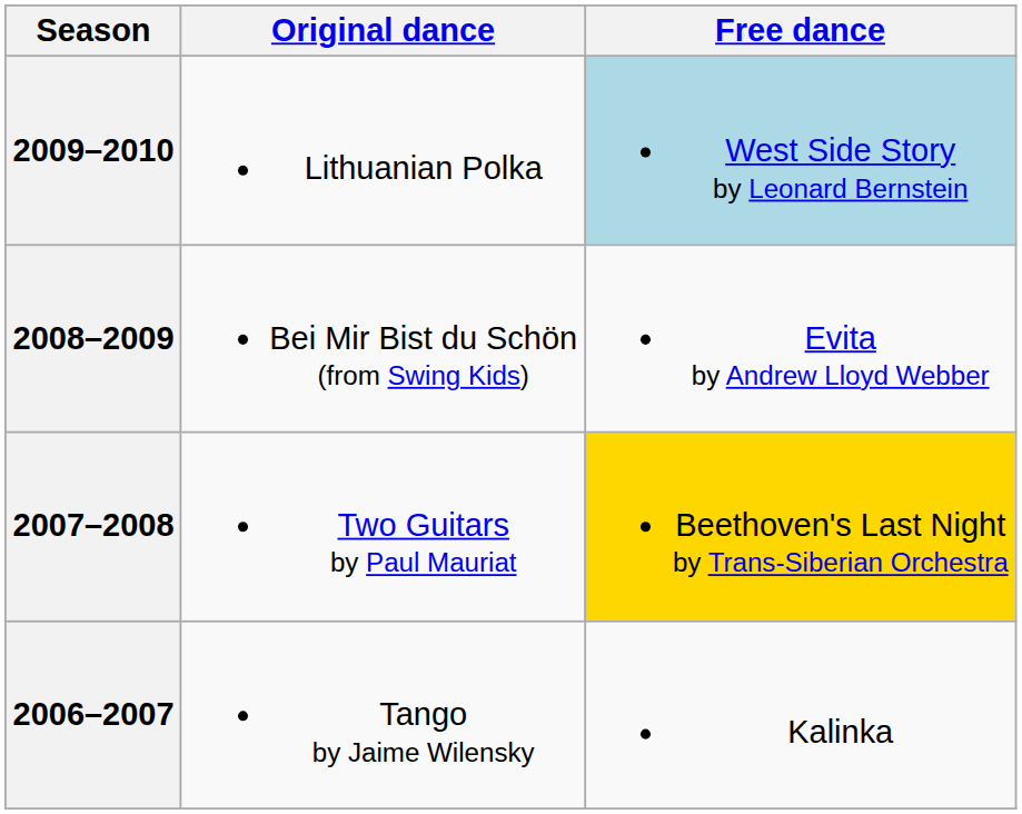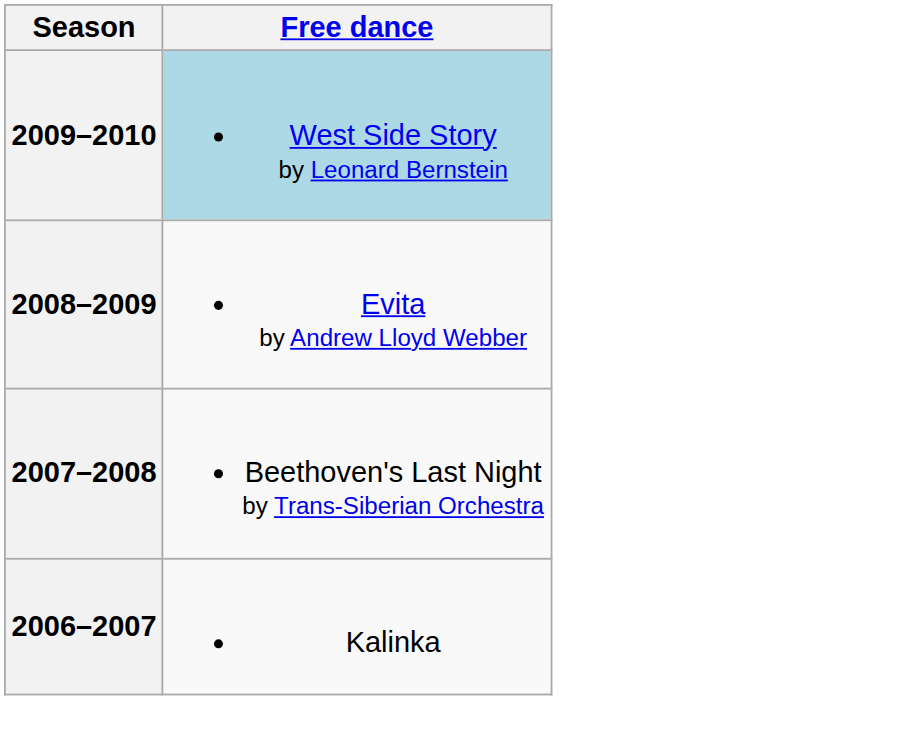- column: Original dance | Lithuanian Polka | Bei Mir Bist du Schön (from Swing Kids) | Two Guitars by Paul Mauriat | Tango by Jaime Wilensky
2007–2008 | Free dance: gold background -> no background
